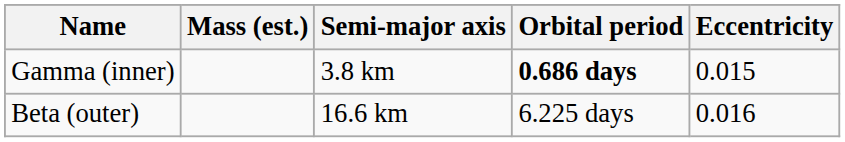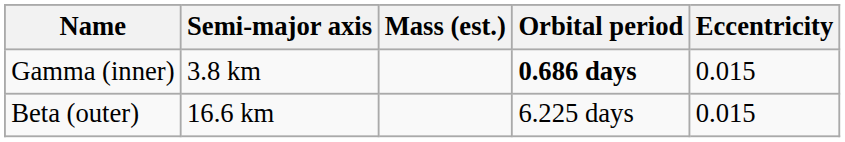columns swapped: Mass (est.) <-> Semi-major axis
Beta (outer) | Eccentricity: 0.016 -> 0.015
